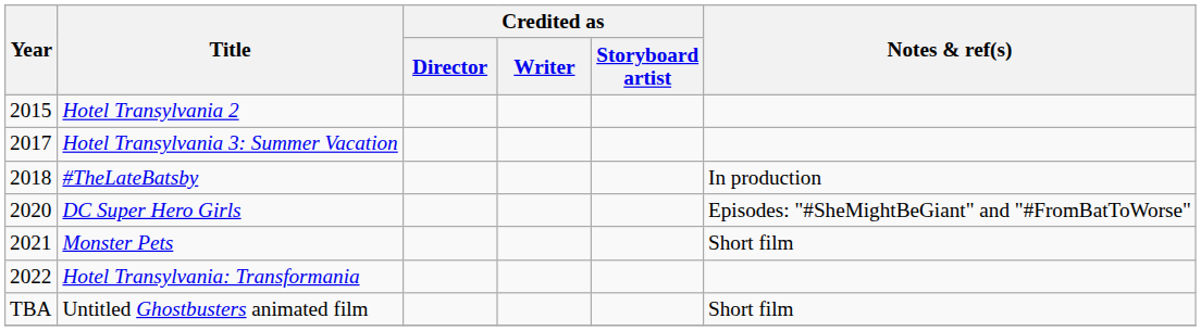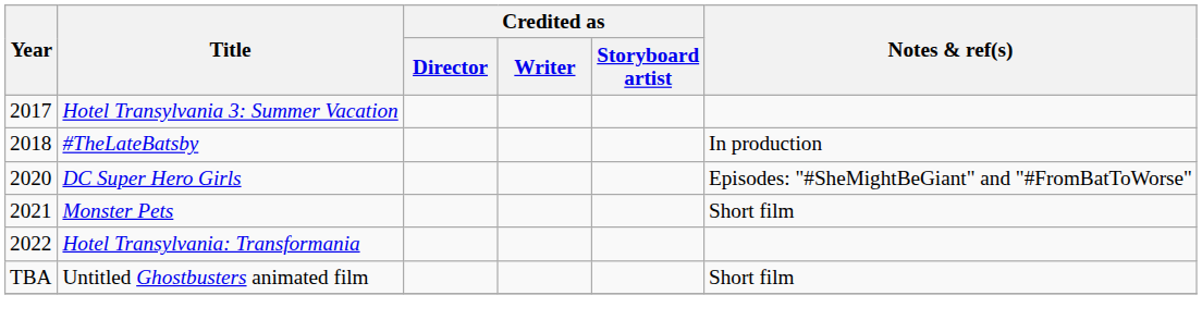- row: 2015 | Hotel Transylvania 2
